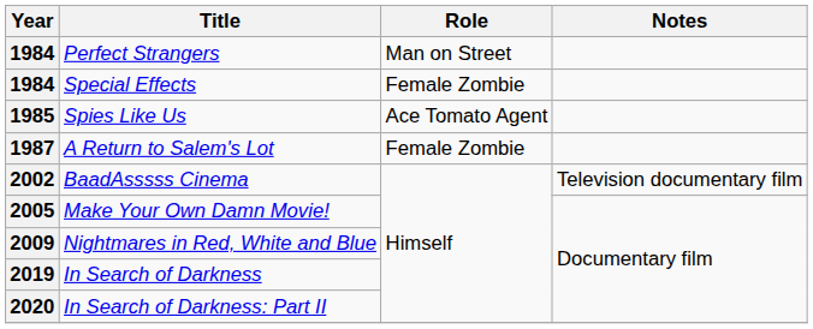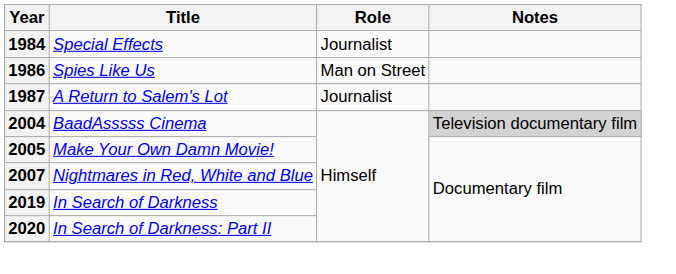- row: 1984 | Perfect Strangers | Man on Street
Special Effects | Role: Female Zombie -> Journalist
Spies Like Us | Year: 1985 -> 1986
Spies Like Us | Role: Ace Tomato Agent -> Man on Street
A Return to Salem's Lot | Role: Female Zombie -> Journalist
BaadAsssss Cinema | Year: 2002 -> 2004
BaadAsssss Cinema | Notes: no background -> lightgrey background
Nightmares in Red, White and Blue | Year: 2009 -> 2007
